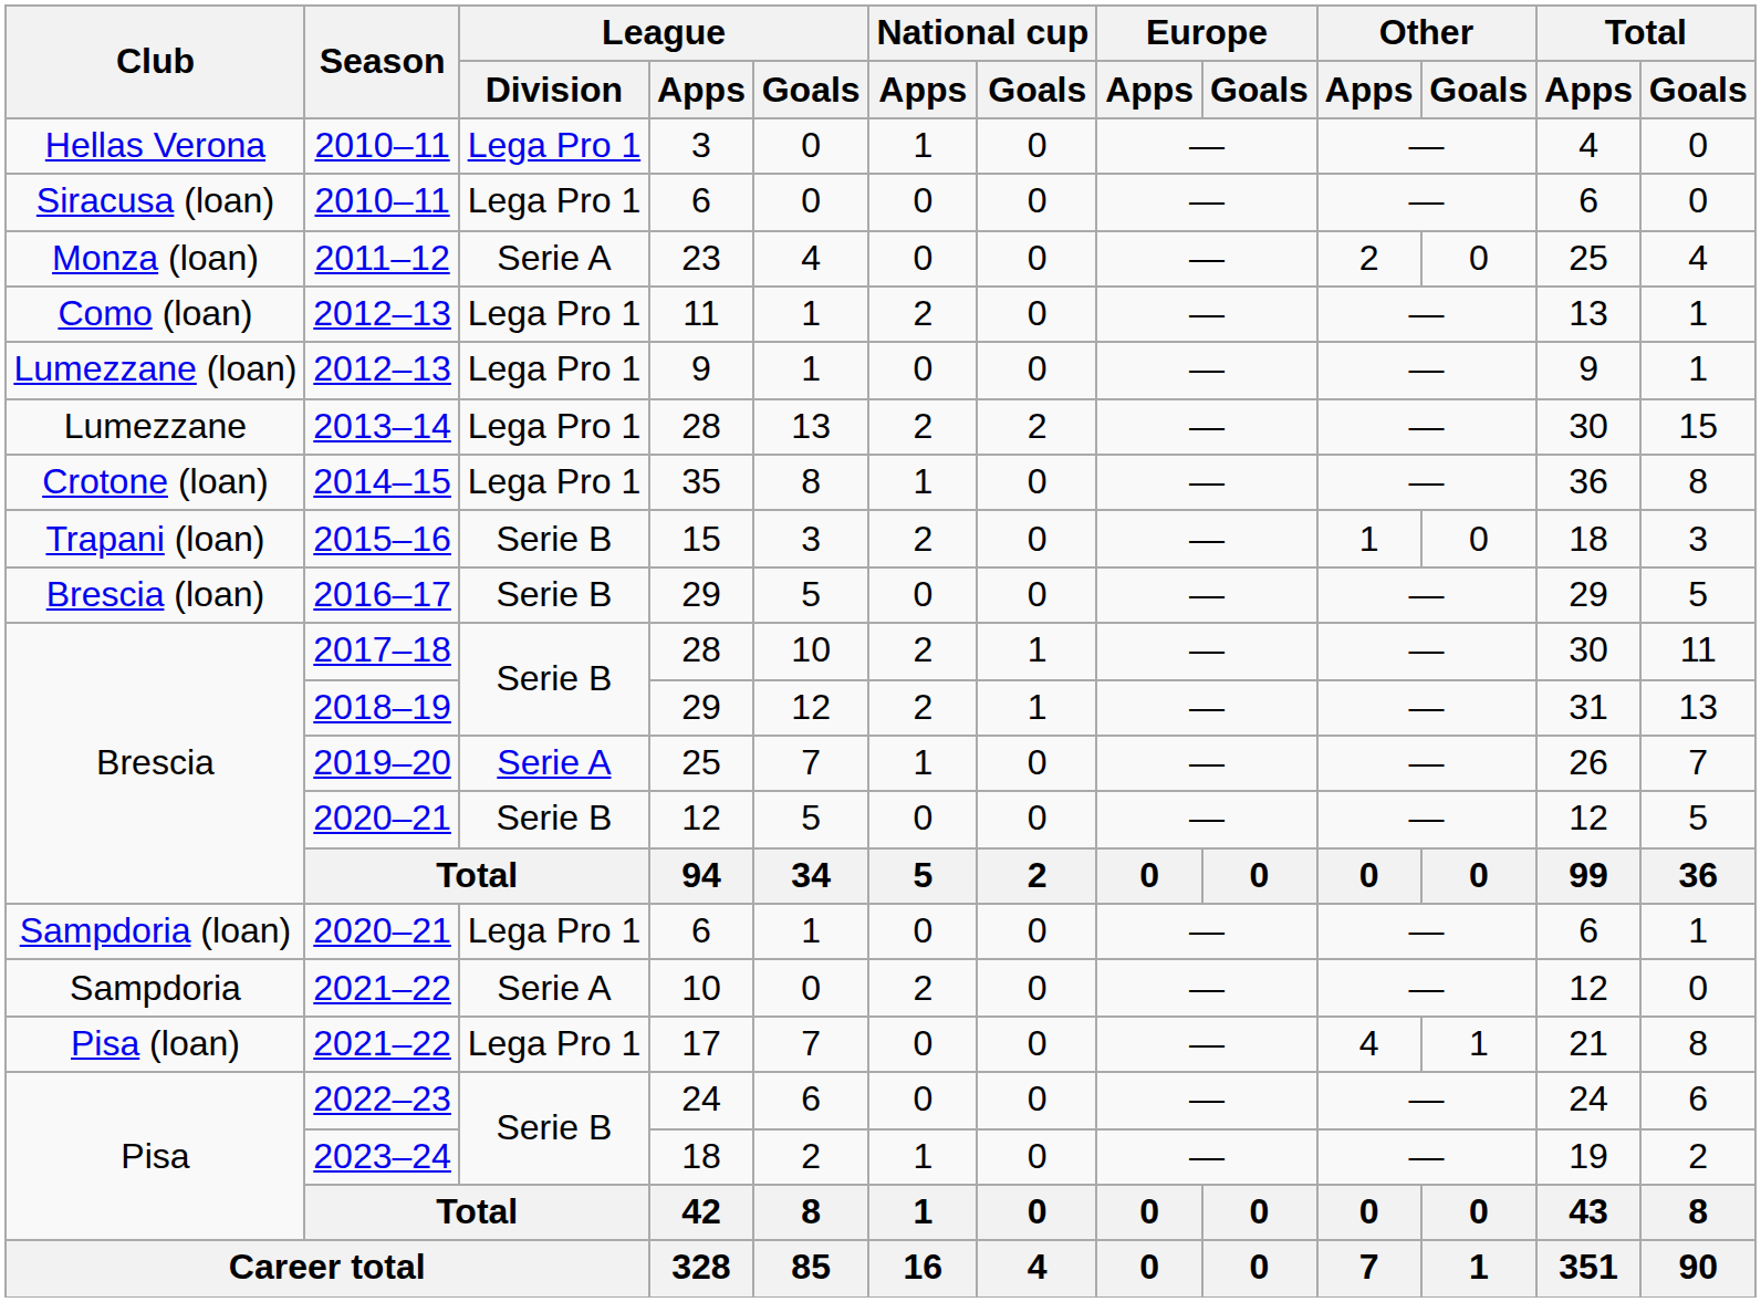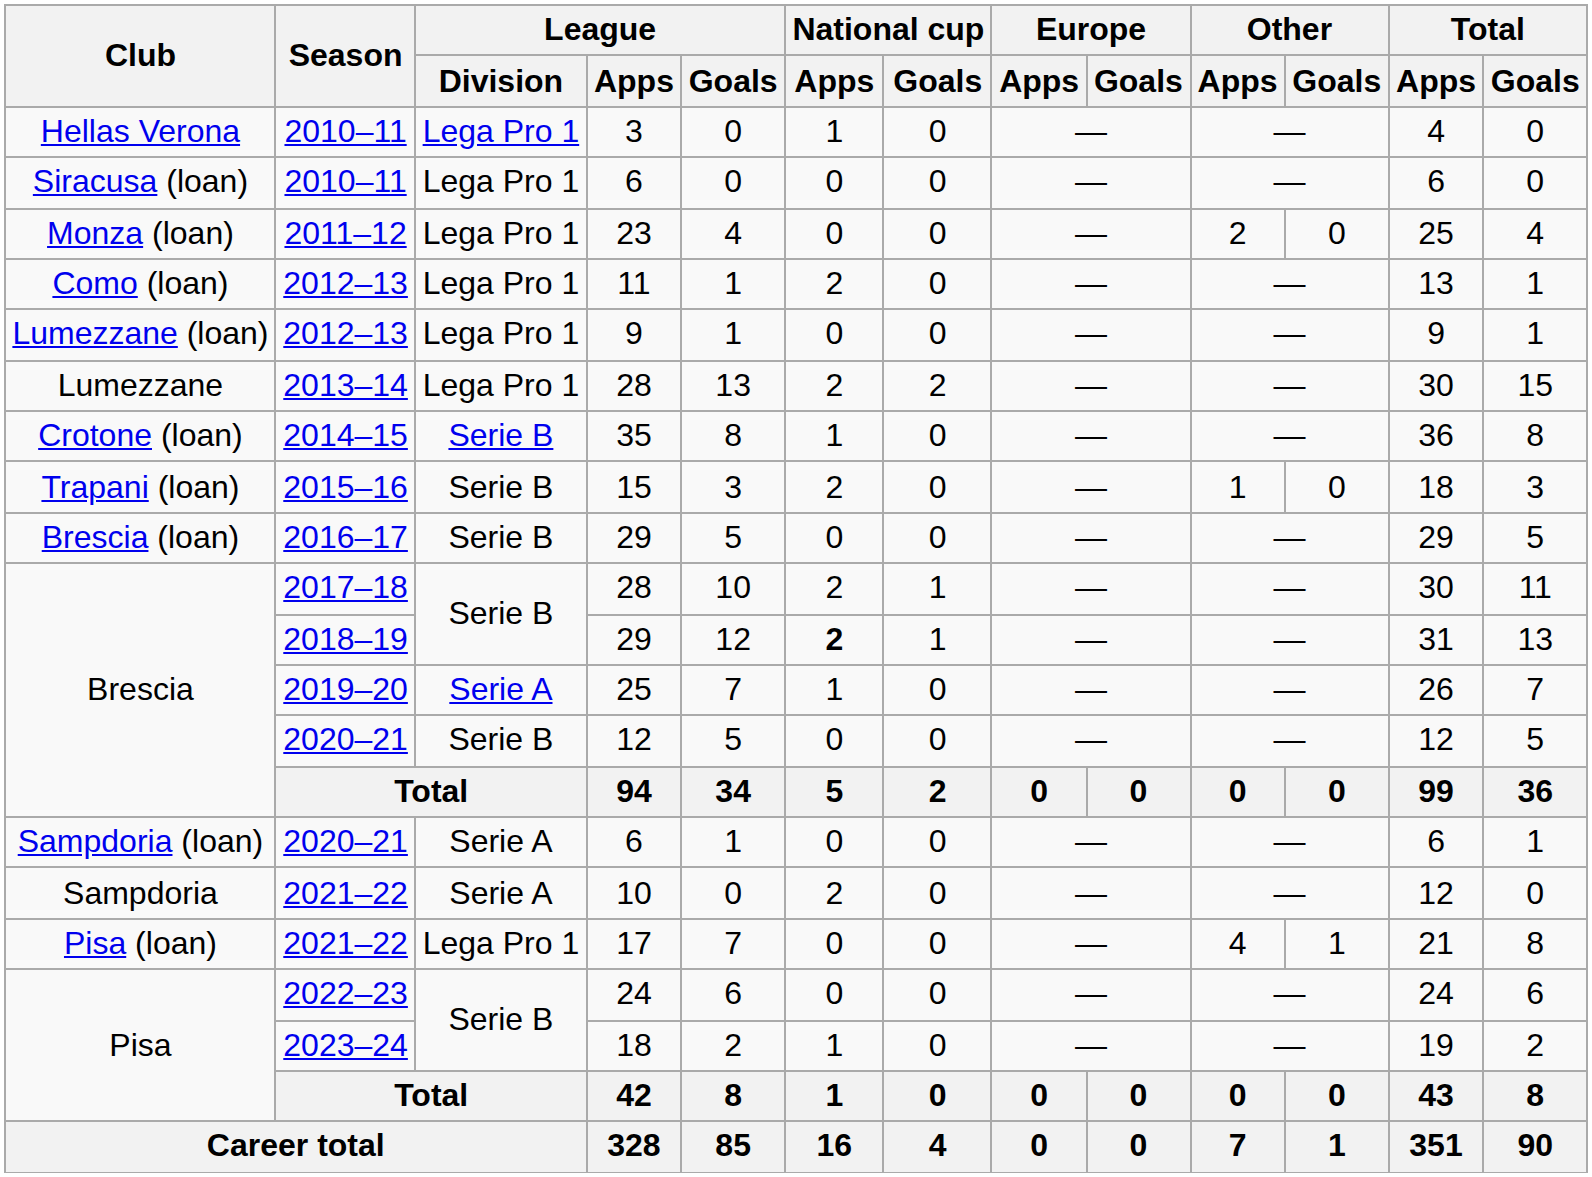23 | League / Division: Serie A -> Lega Pro 1
35 | League / Division: Lega Pro 1 -> Serie B
Brescia / 29 | National cup / Apps: normal -> bold
Sampdoria (loan) / 6 | League / Division: Lega Pro 1 -> Serie A
